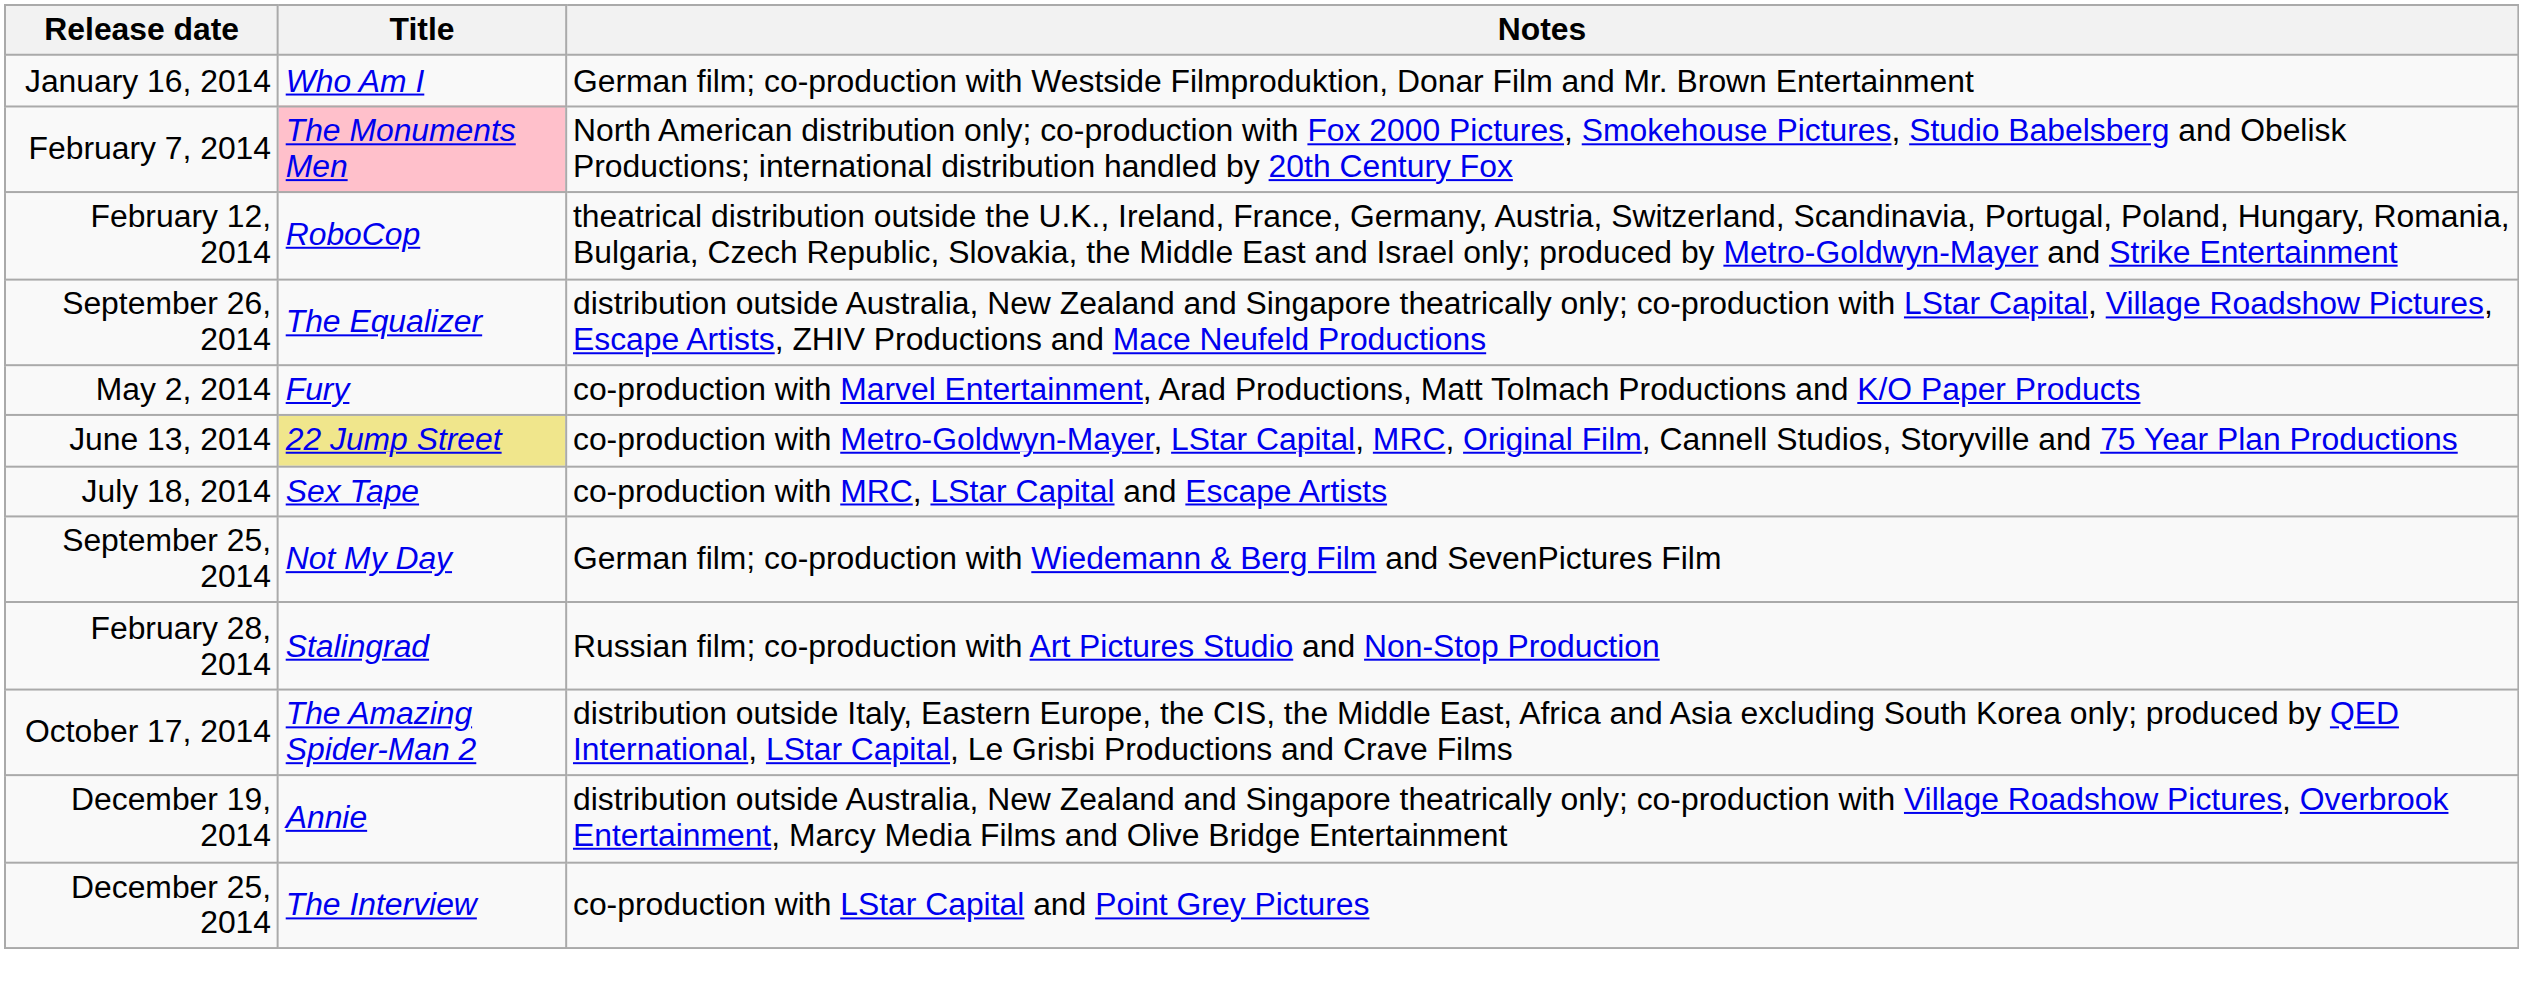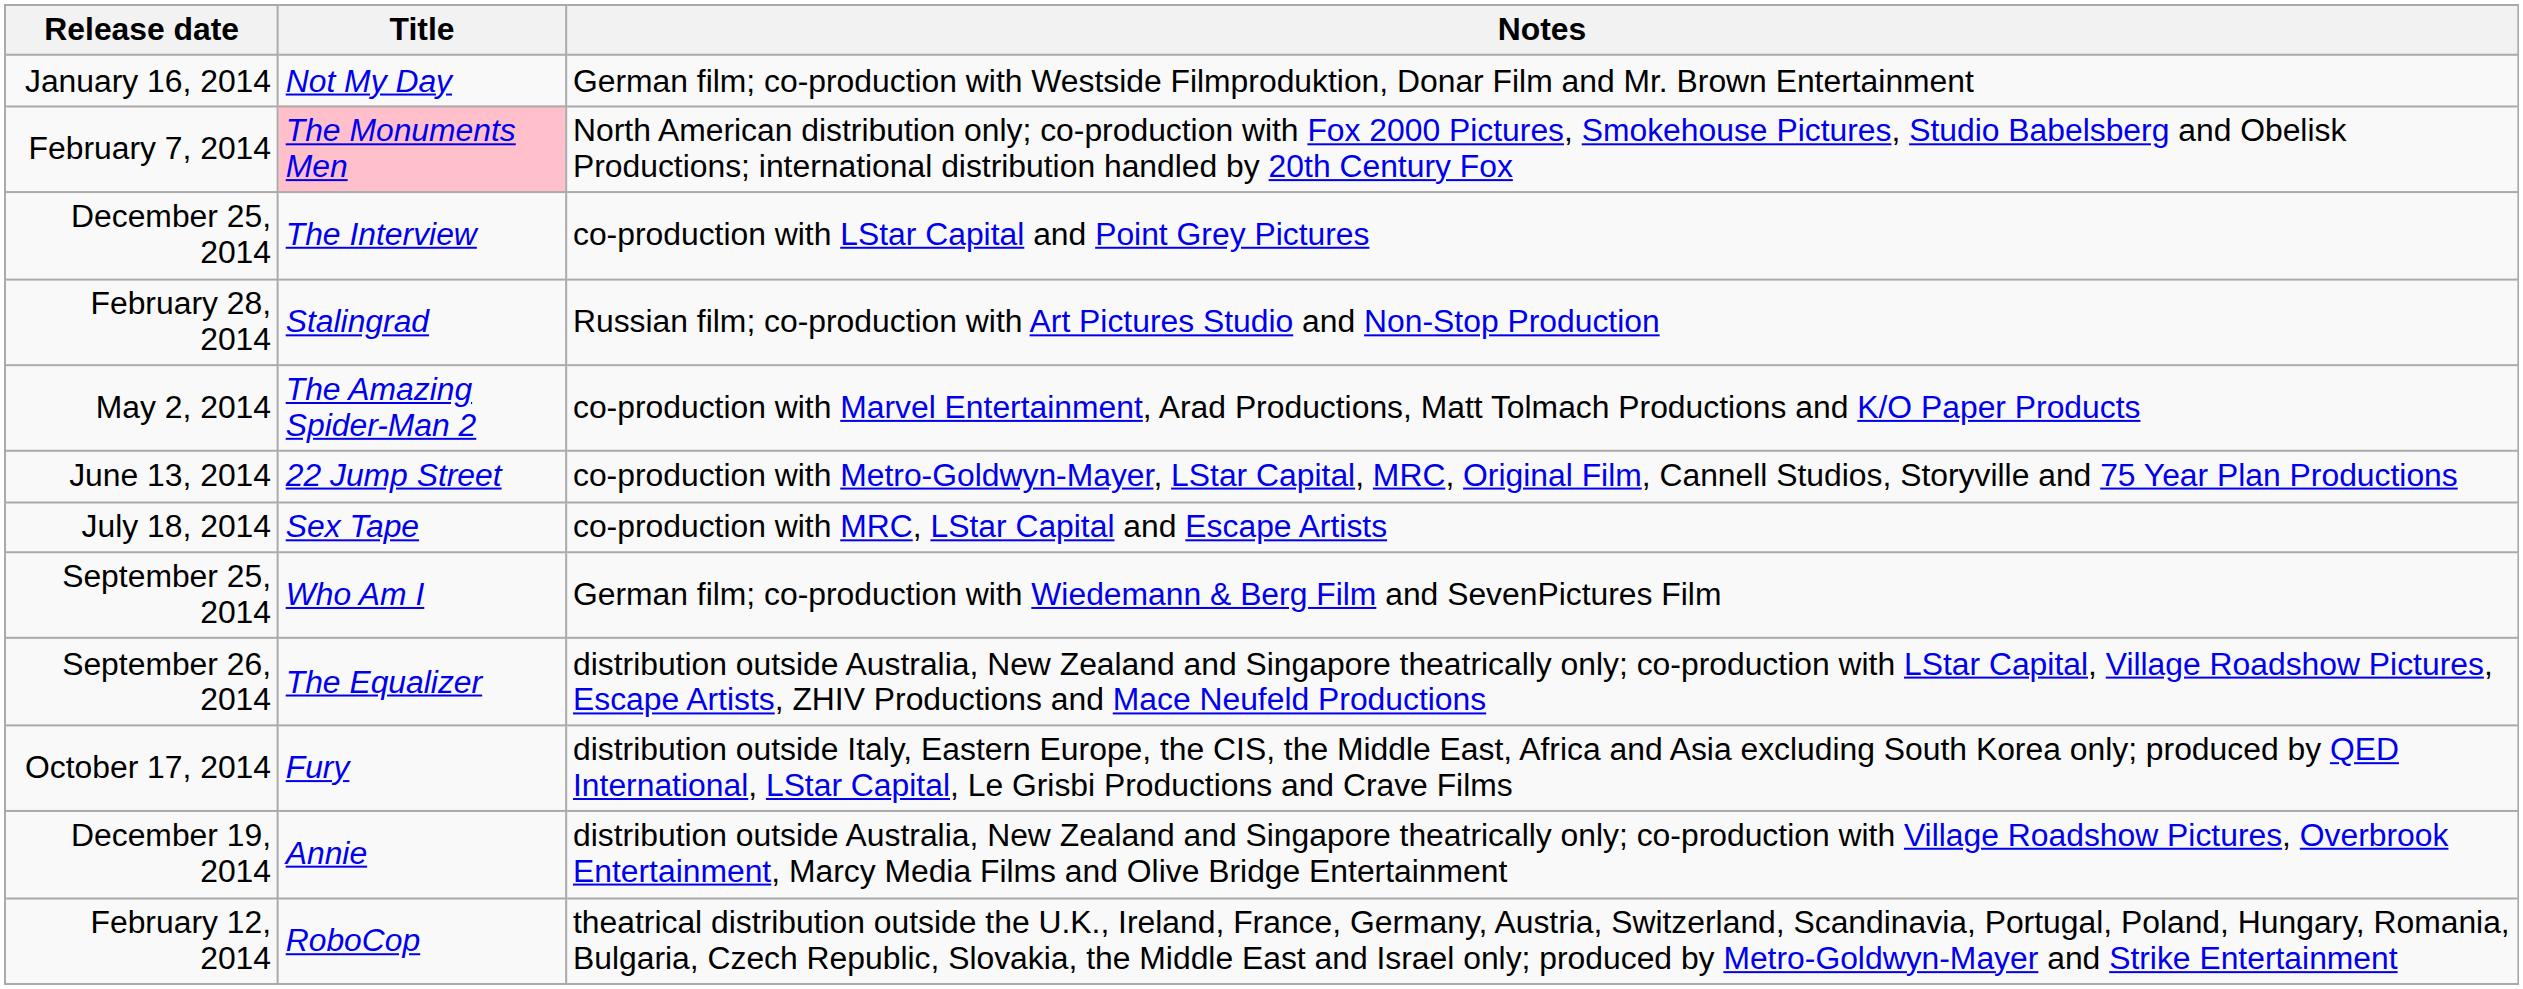January 16, 2014 | Title: Who Am I -> Not My Day
rows swapped: February 12, 2014 <-> December 25, 2014
rows swapped: February 28, 2014 <-> September 26, 2014
May 2, 2014 | Title: Fury -> The Amazing Spider-Man 2
June 13, 2014 | Title: khaki background -> no background
September 25, 2014 | Title: Not My Day -> Who Am I
October 17, 2014 | Title: The Amazing Spider-Man 2 -> Fury
